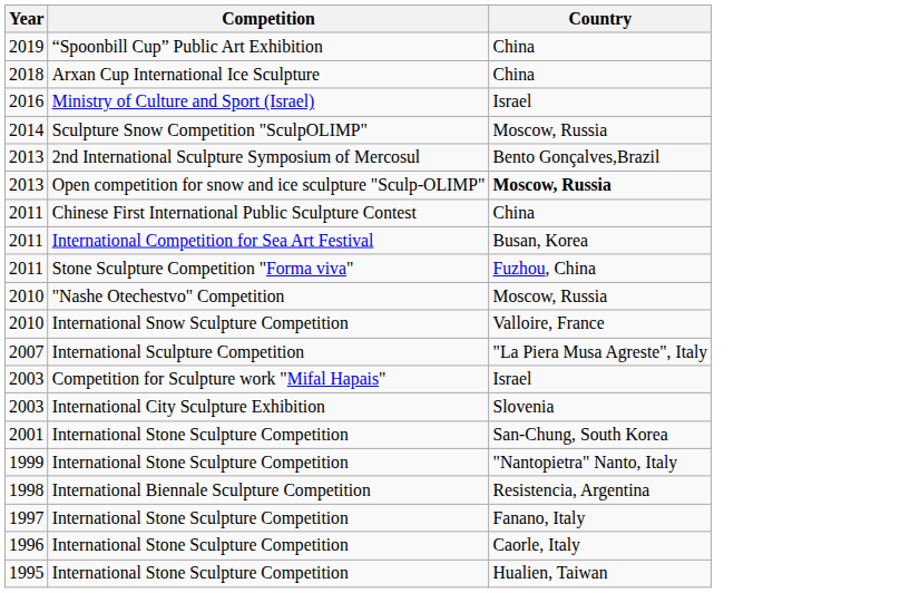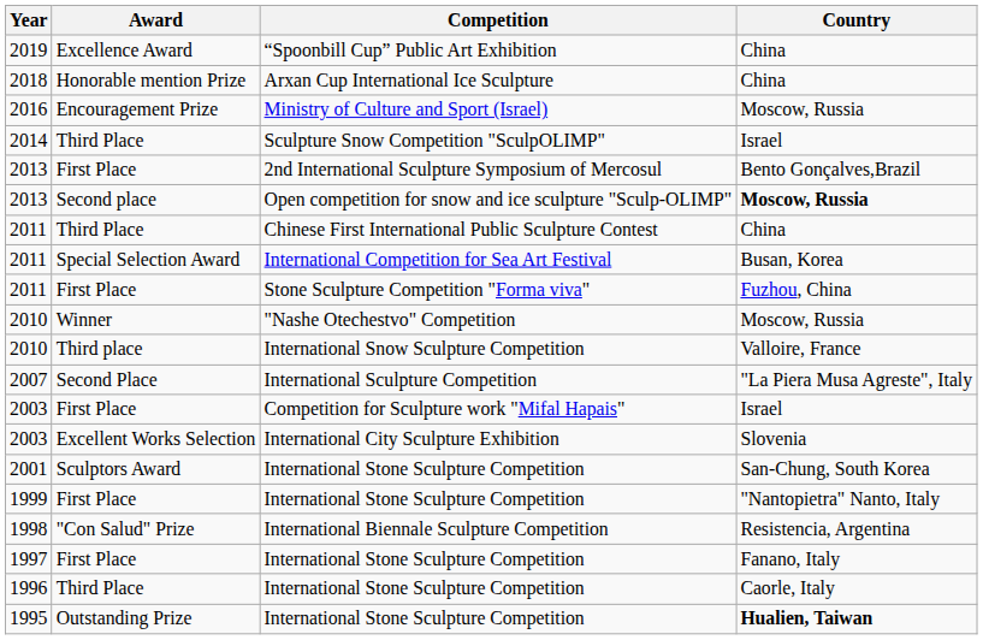+ column: Award | Excellence Award | Honorable mention Prize | Encouragement Prize | Third Place | First Place | Second place | Third Place | Special Selection Award | First Place | Winner | Third place | Second Place | First Place | Excellent Works Selection | Sculptors Award | First Place | "Con Salud" Prize | First Place | Third Place | Outstanding Prize
Ministry of Culture and Sport (Israel) | Country: Israel -> Moscow, Russia
Sculpture Snow Competition "SculpOLIMP" | Country: Moscow, Russia -> Israel
1995 / International Stone Sculpture Competition | Country: normal -> bold
